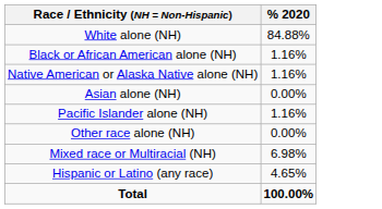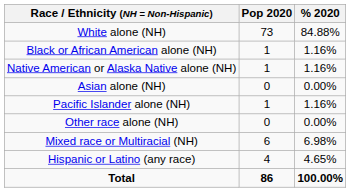+ column: Pop 2020 | 73 | 1 | 1 | 0 | 1 | 0 | 6 | 4 | 86
